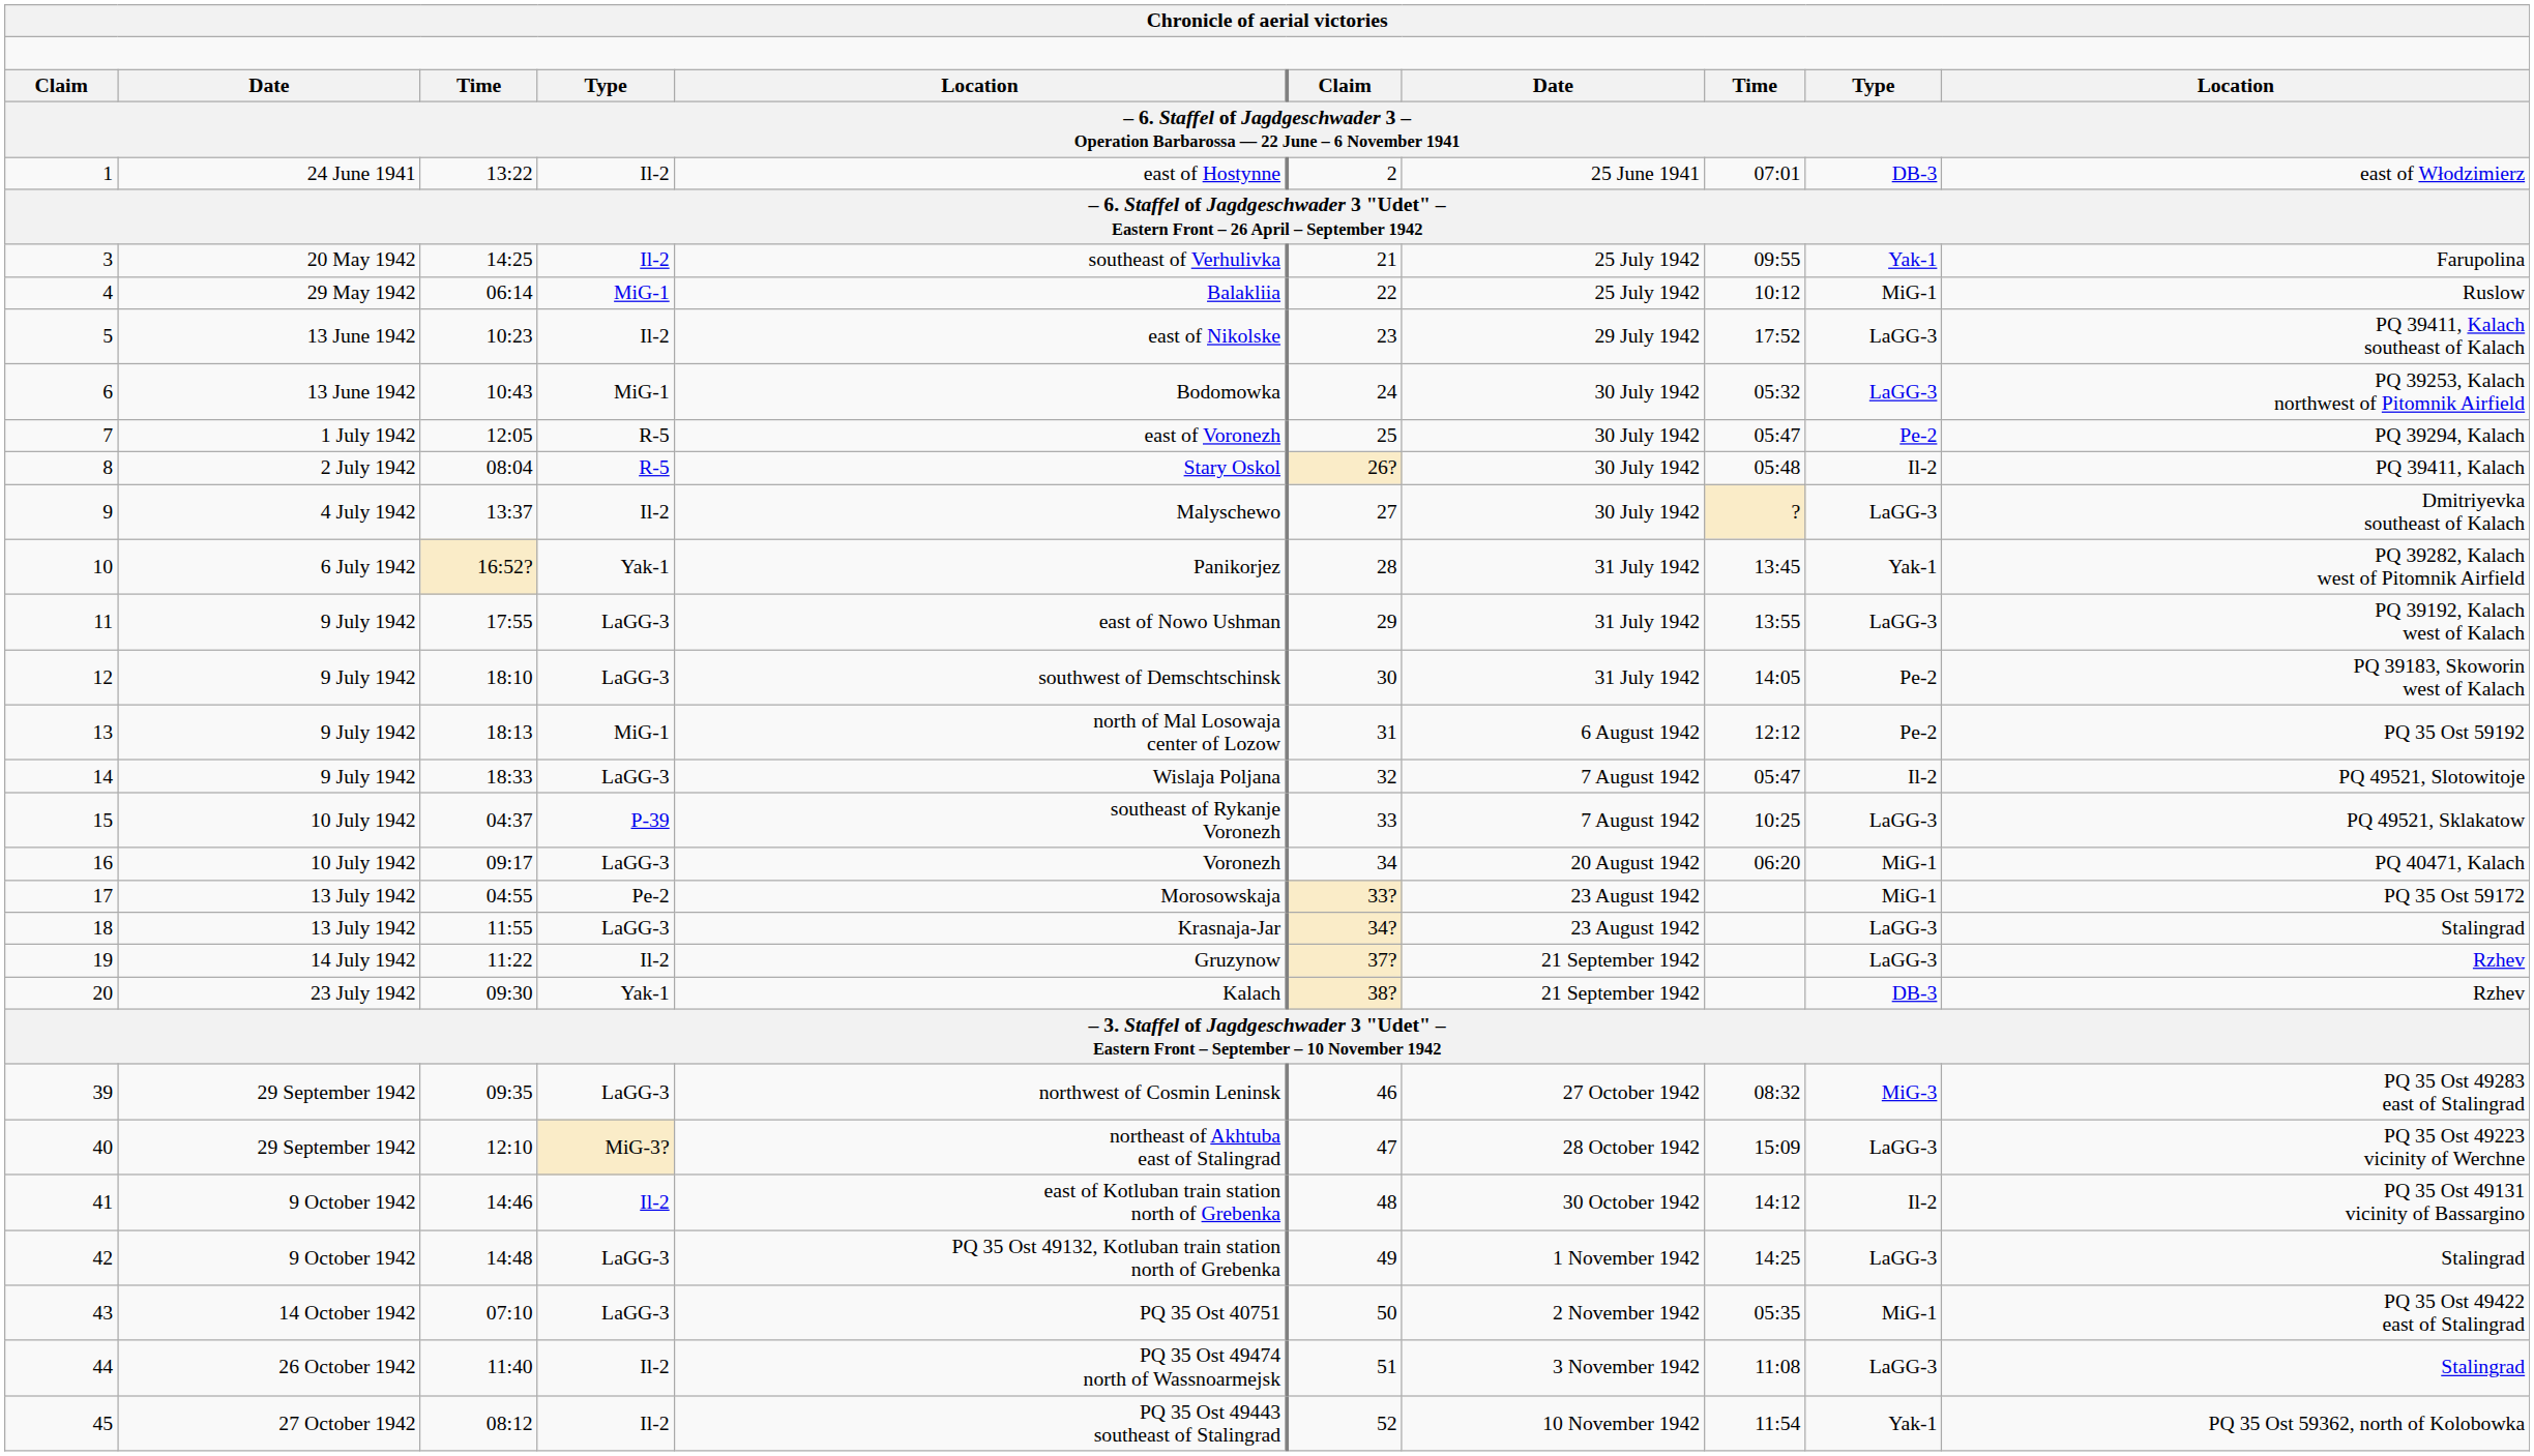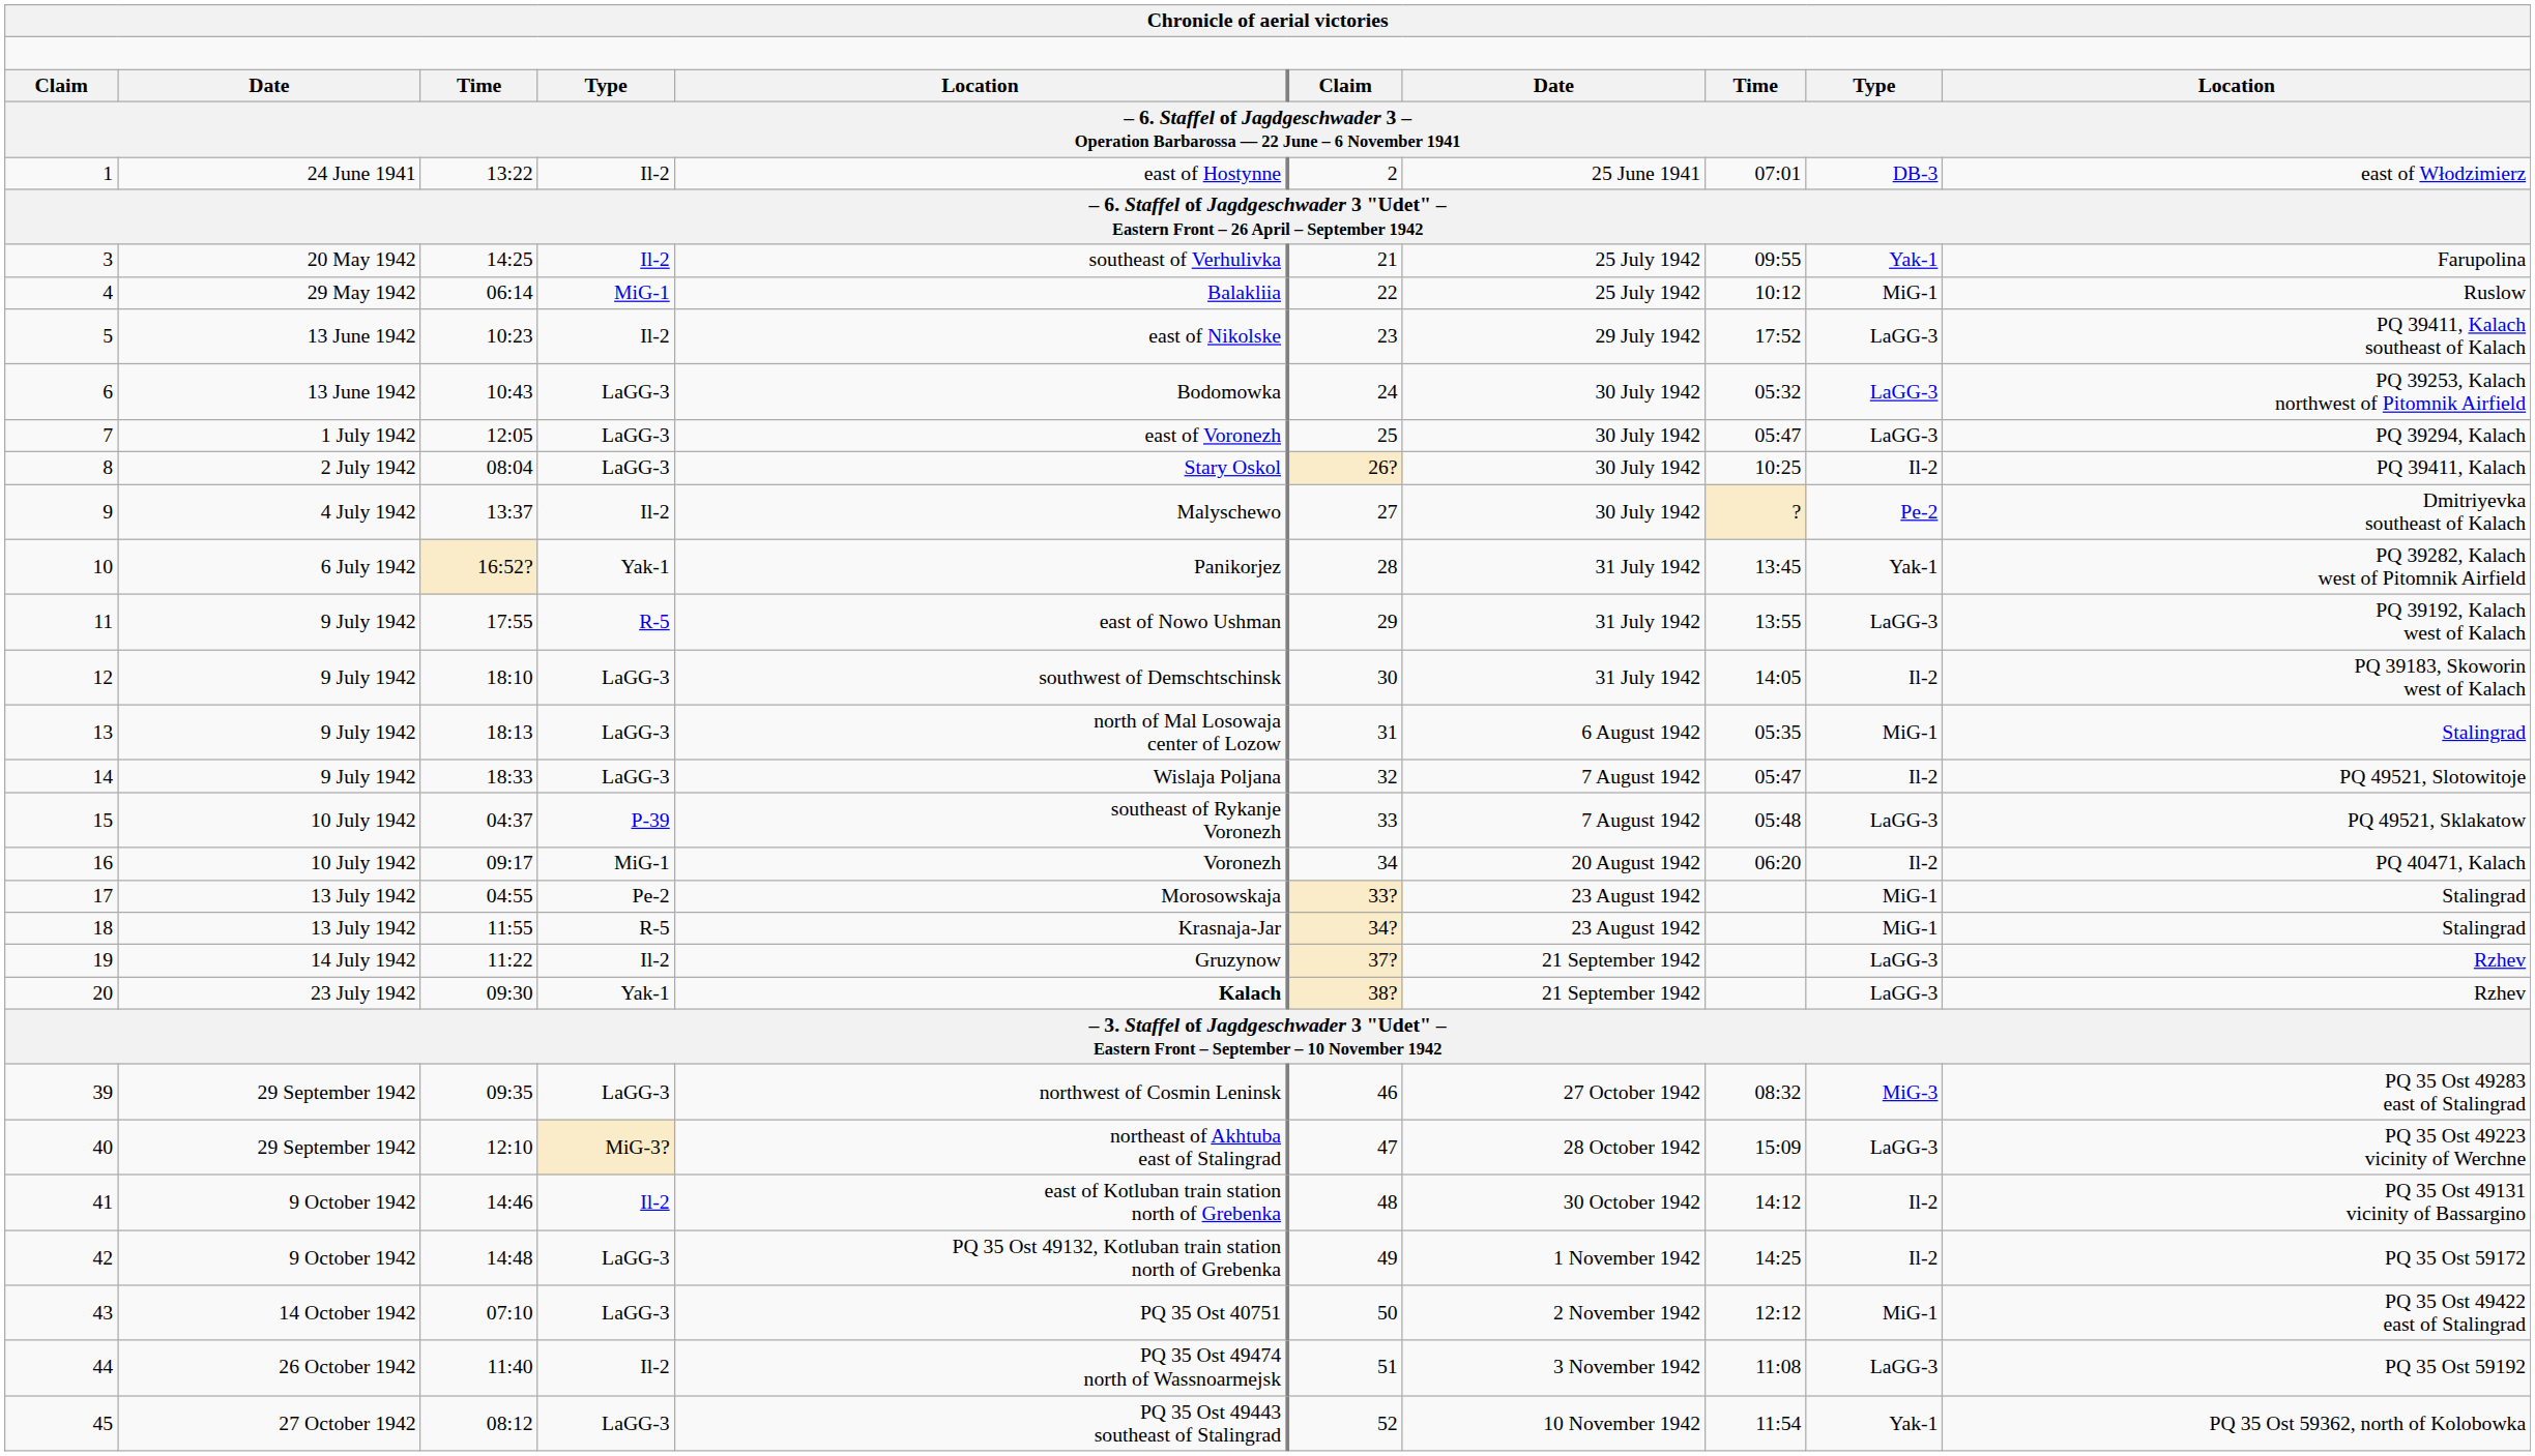6 | column 4: MiG-1 -> LaGG-3
7 | column 4: R-5 -> LaGG-3
7 | column 9: Pe-2 -> LaGG-3
8 | column 4: R-5 -> LaGG-3
8 | column 8: 05:48 -> 10:25
9 | column 9: LaGG-3 -> Pe-2
11 | column 4: LaGG-3 -> R-5
12 | column 9: Pe-2 -> Il-2
13 | column 4: MiG-1 -> LaGG-3
13 | column 8: 12:12 -> 05:35
13 | column 9: Pe-2 -> MiG-1
13 | column 10: PQ 35 Ost 59192 -> Stalingrad
15 | column 8: 10:25 -> 05:48
16 | column 4: LaGG-3 -> MiG-1
16 | column 9: MiG-1 -> Il-2
17 | column 10: PQ 35 Ost 59172 -> Stalingrad
18 | column 4: LaGG-3 -> R-5
18 | column 9: LaGG-3 -> MiG-1
20 | column 5: normal -> bold
20 | column 9: DB-3 -> LaGG-3
42 | column 9: LaGG-3 -> Il-2
42 | column 10: Stalingrad -> PQ 35 Ost 59172
43 | column 8: 05:35 -> 12:12
44 | column 10: Stalingrad -> PQ 35 Ost 59192
45 | column 4: Il-2 -> LaGG-3
